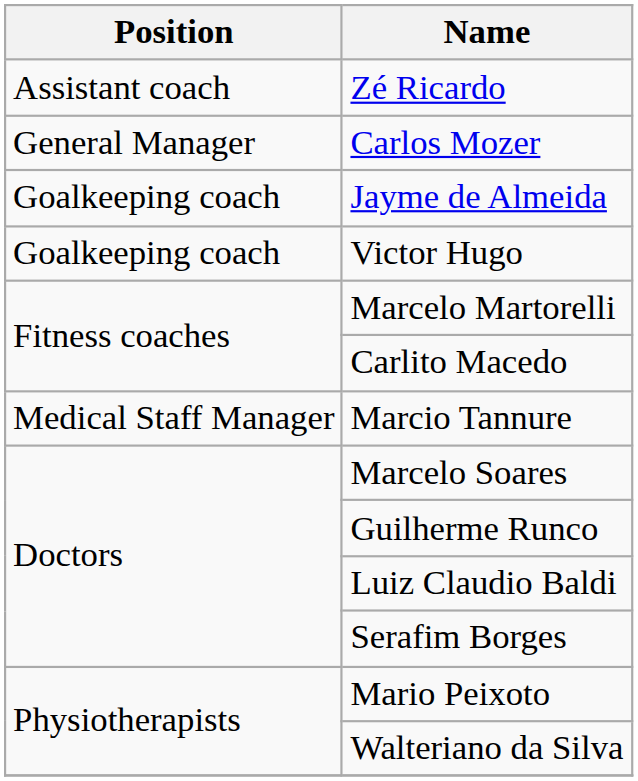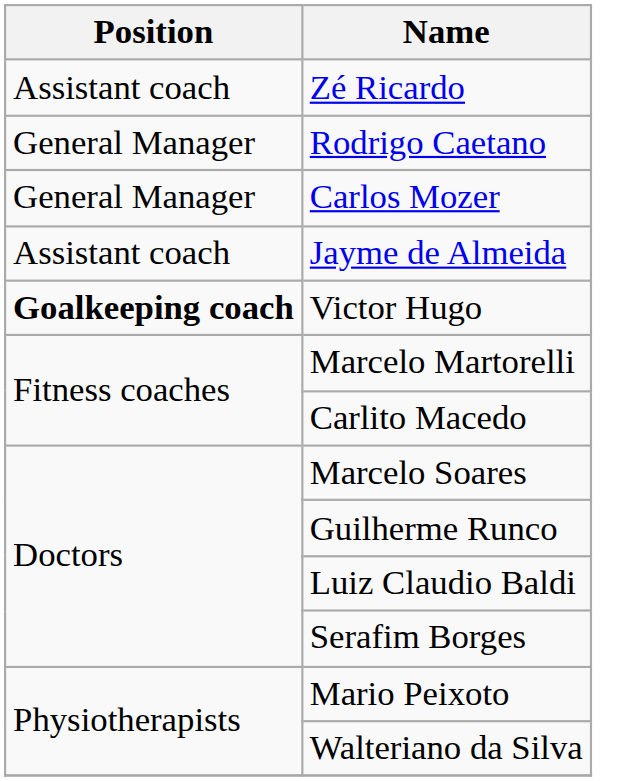+ row: General Manager | Rodrigo Caetano
Jayme de Almeida | Position: Goalkeeping coach -> Assistant coach
Victor Hugo | Position: normal -> bold
- row: Medical Staff Manager | Marcio Tannure
